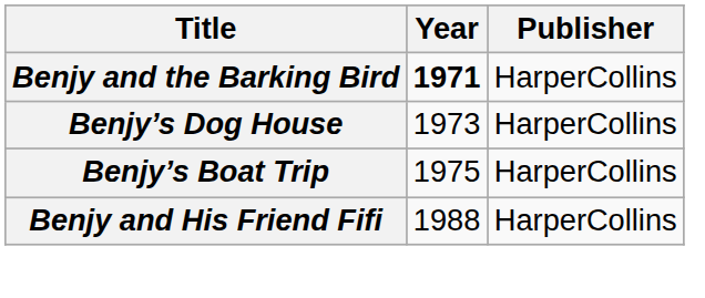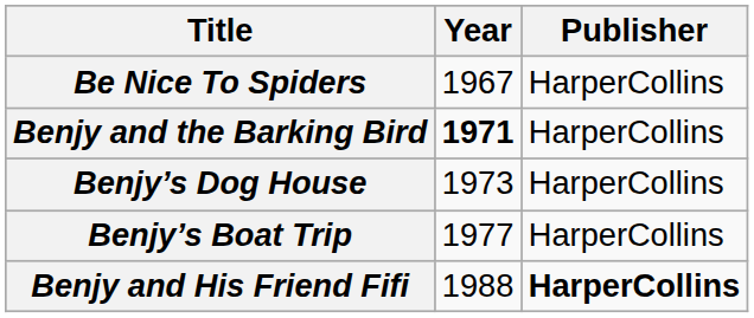+ row: Be Nice To Spiders | 1967 | HarperCollins
Benjy’s Boat Trip | Year: 1975 -> 1977
Benjy and His Friend Fifi | Publisher: normal -> bold
